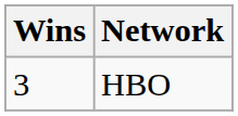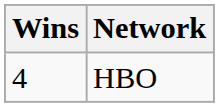HBO | Wins: 3 -> 4
